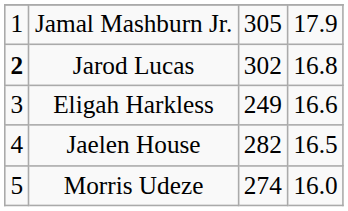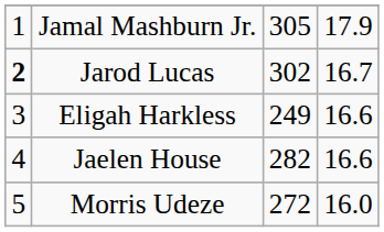Jarod Lucas | column 4: 16.8 -> 16.7
Jaelen House | column 4: 16.5 -> 16.6
Morris Udeze | column 3: 274 -> 272
